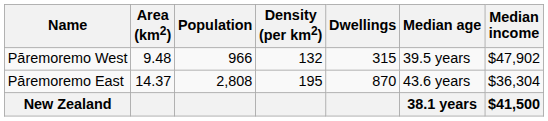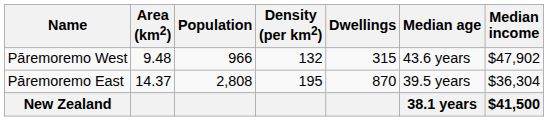Pāremoremo West | Median age: 39.5 years -> 43.6 years
Pāremoremo East | Median age: 43.6 years -> 39.5 years
